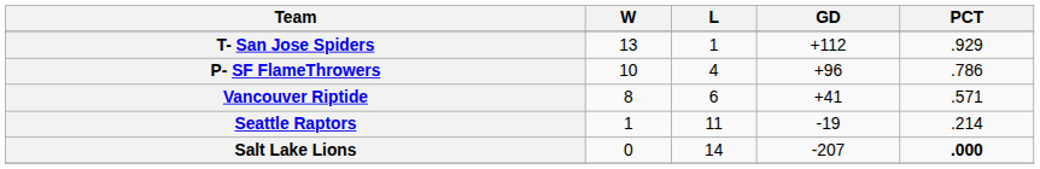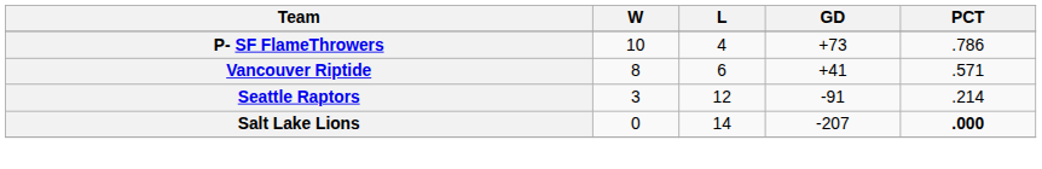- row: T- San Jose Spiders | 13 | 1 | +112 | .929
P- SF FlameThrowers | GD: +96 -> +73
Seattle Raptors | W: 1 -> 3
Seattle Raptors | L: 11 -> 12
Seattle Raptors | GD: -19 -> -91
